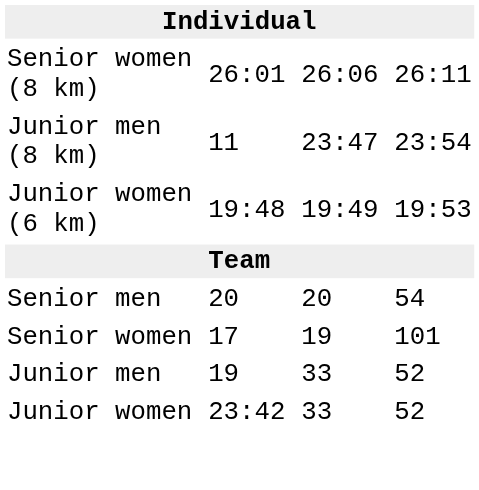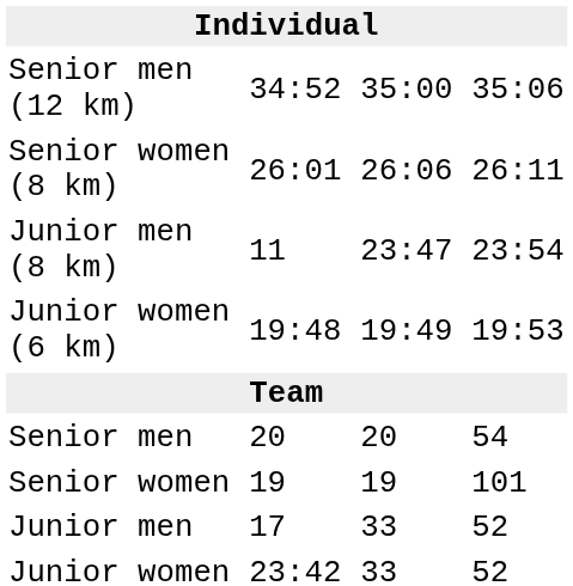+ row: Senior men (12 km) | 34:52 | 35:00 | 35:06
Senior women | column 3: 17 -> 19
Junior men | column 3: 19 -> 17
